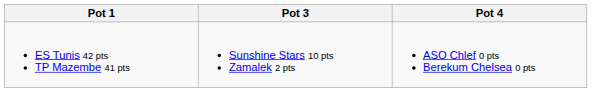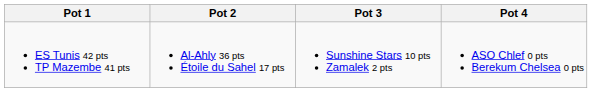+ column: Pot 2 | Al-Ahly 36 pts Étoile du Sahel 17 pts
